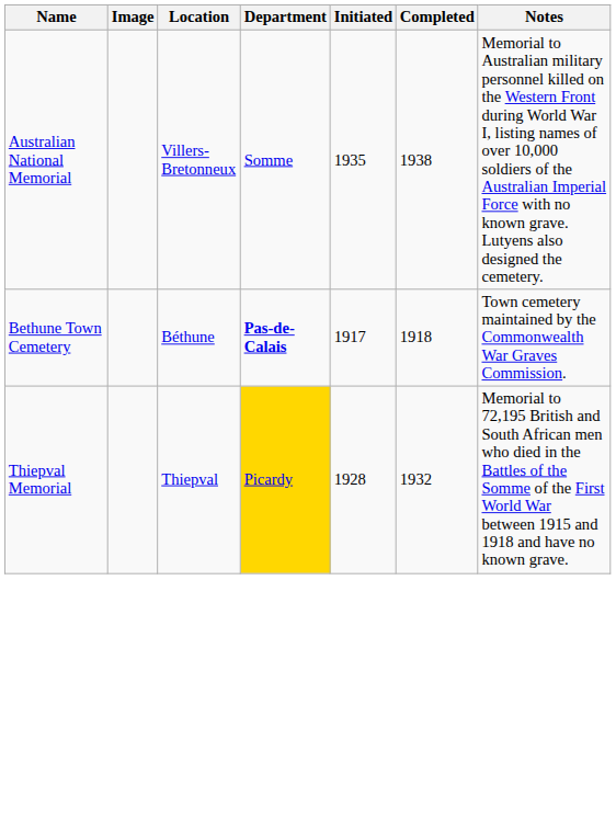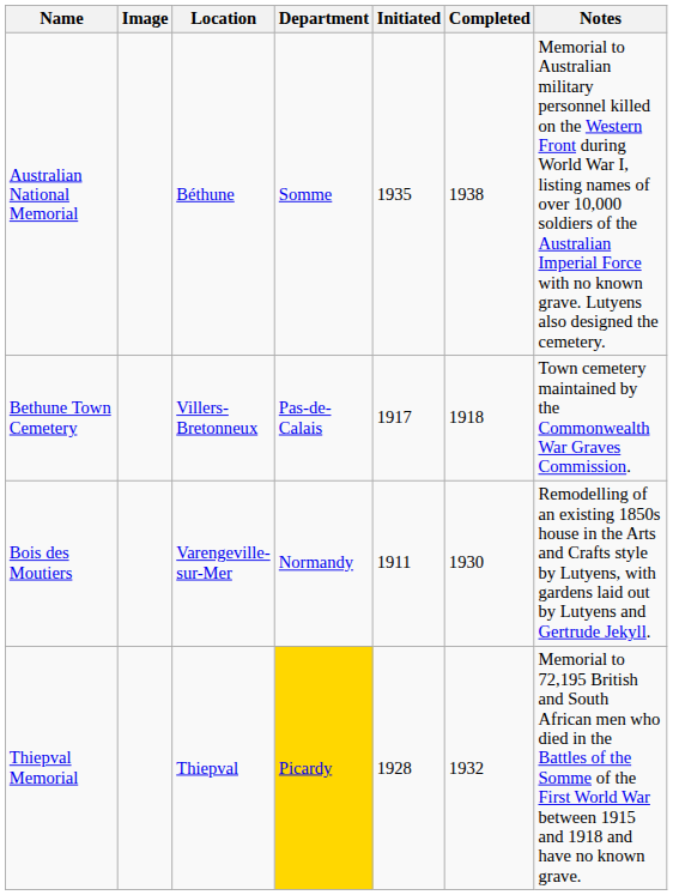Australian National Memorial | Location: Villers-Bretonneux -> Béthune
Bethune Town Cemetery | Location: Béthune -> Villers-Bretonneux
Bethune Town Cemetery | Department: bold -> normal
+ row: Bois des Moutiers | Varengeville-sur-Mer | Normandy | 1911 | 1930 | Remodelling of an existing 1850s house in the Arts and Crafts style by Lutyens, with gardens laid out by Lutyens and Gertrude Jekyll.
